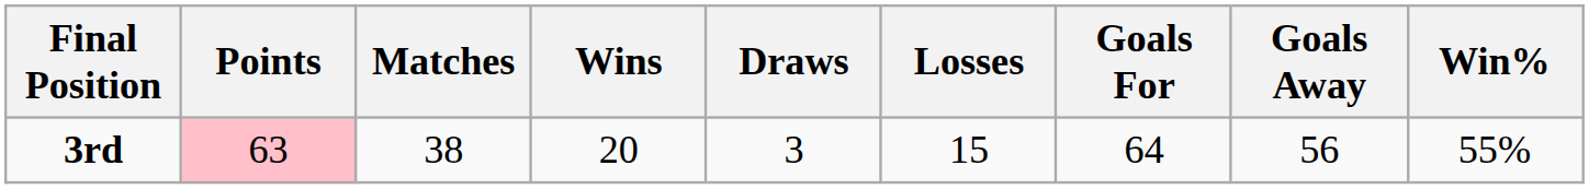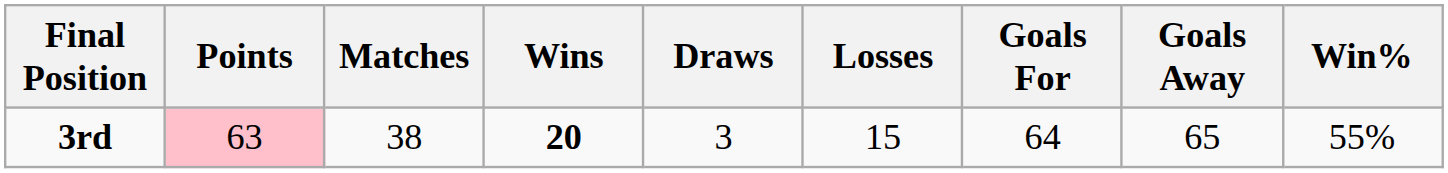3rd | Wins: normal -> bold
3rd | Goals Away: 56 -> 65
